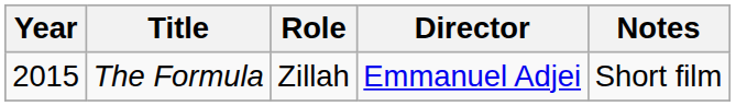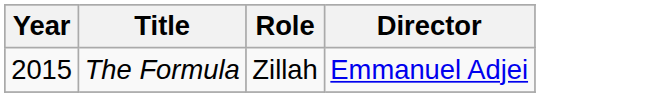- column: Notes | Short film
